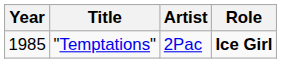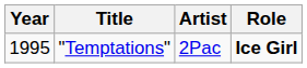"Temptations" | Year: 1985 -> 1995
